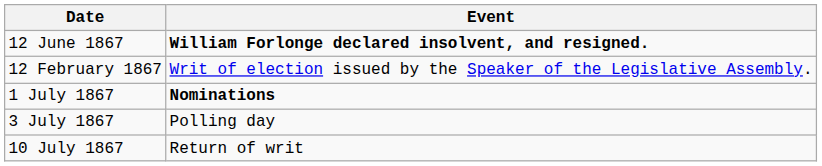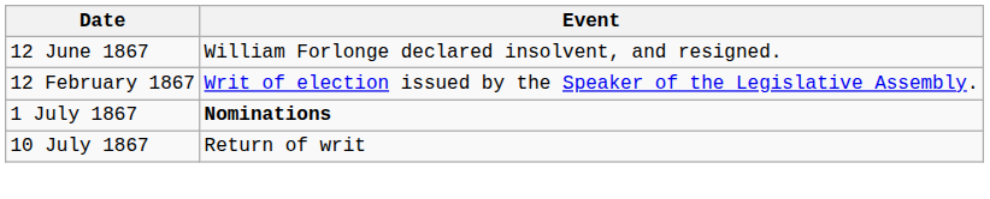12 June 1867 | Event: bold -> normal
- row: 3 July 1867 | Polling day
